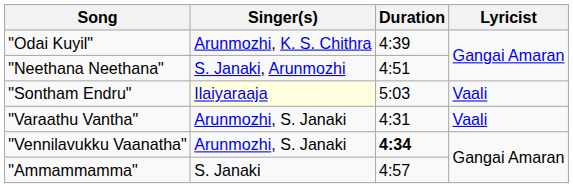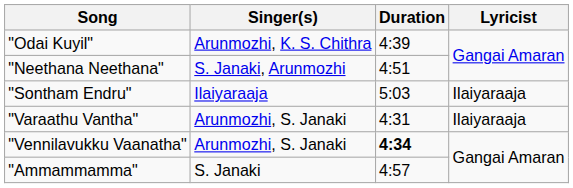"Sontham Endru" | Singer(s): lightyellow background -> no background
"Sontham Endru" | Lyricist: Vaali -> Ilaiyaraaja
"Varaathu Vantha" | Lyricist: Vaali -> Ilaiyaraaja
